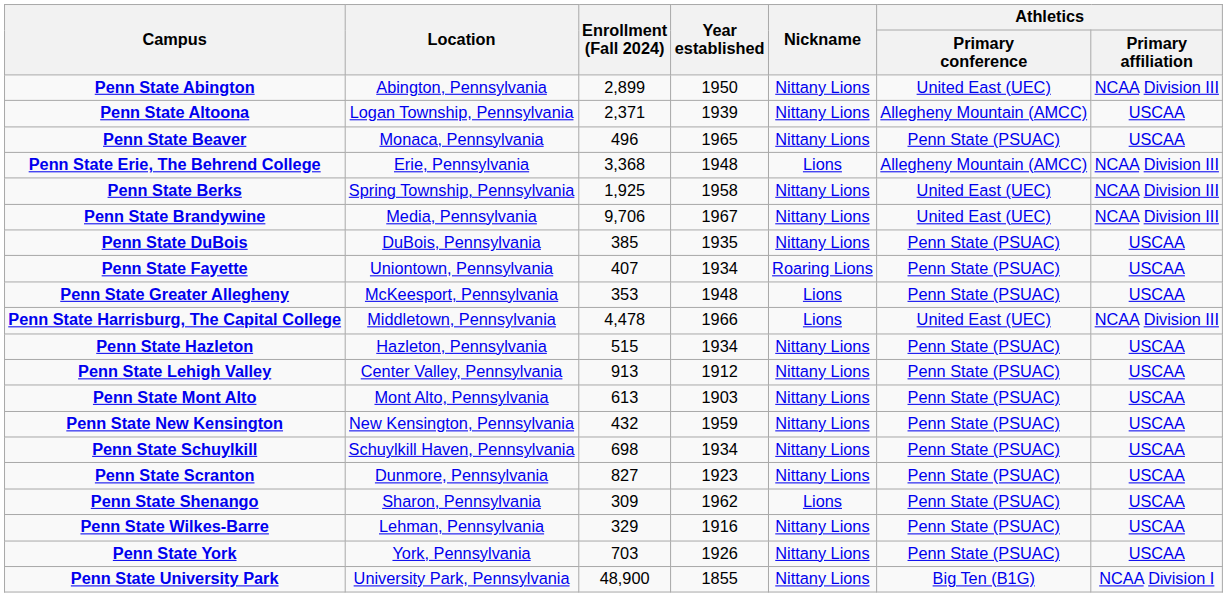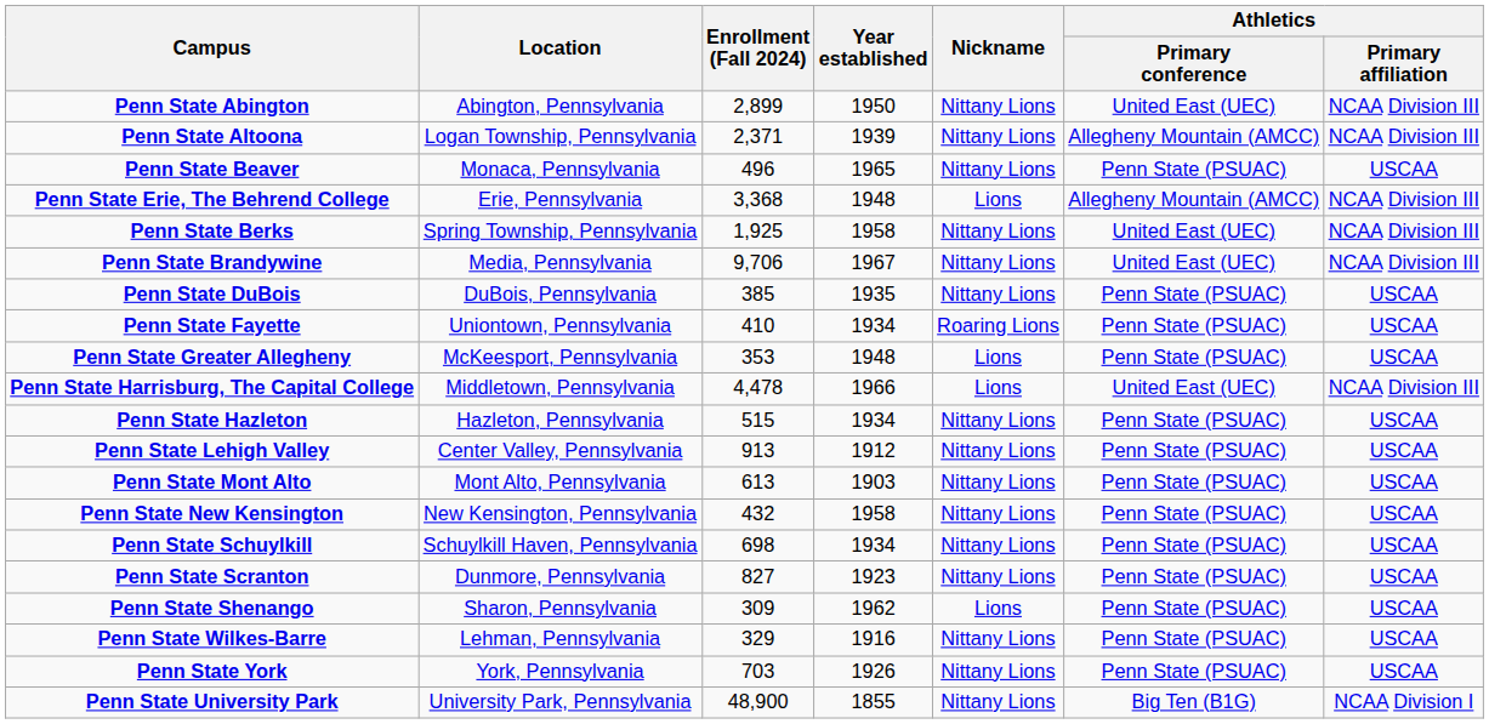Penn State Altoona | Athletics / Primary affiliation: USCAA -> NCAA Division III
Penn State Fayette | Enrollment (Fall 2024): 407 -> 410
Penn State New Kensington | Year established: 1959 -> 1958
